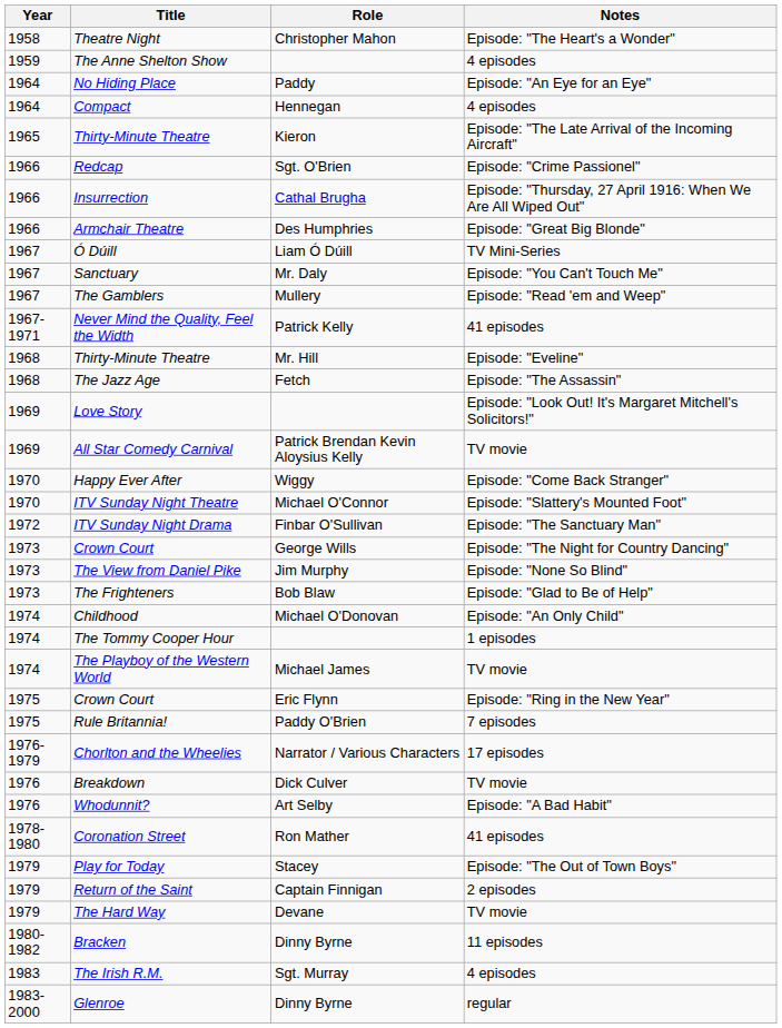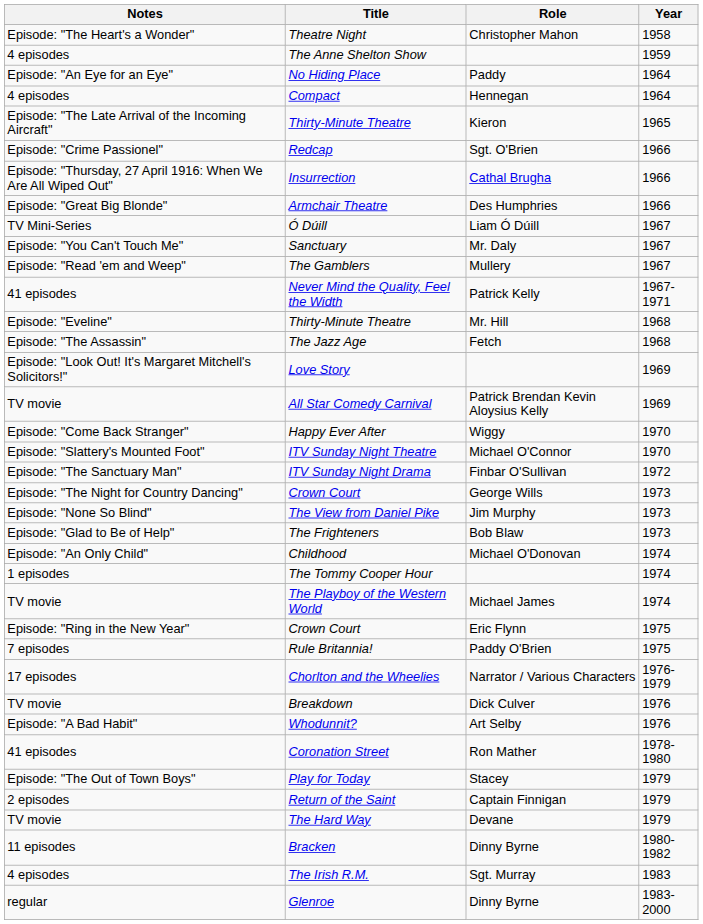columns swapped: Year <-> Notes
